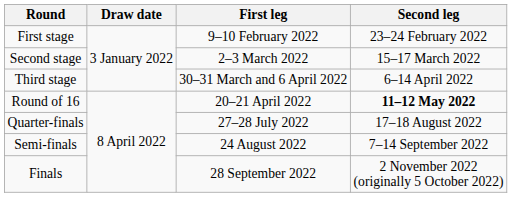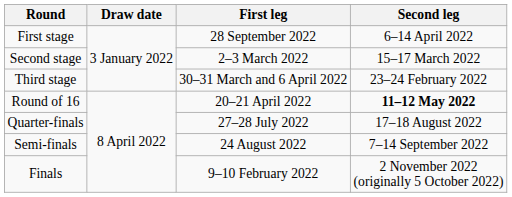First stage | First leg: 9–10 February 2022 -> 28 September 2022
First stage | Second leg: 23–24 February 2022 -> 6–14 April 2022
Third stage | Second leg: 6–14 April 2022 -> 23–24 February 2022
Finals | First leg: 28 September 2022 -> 9–10 February 2022
